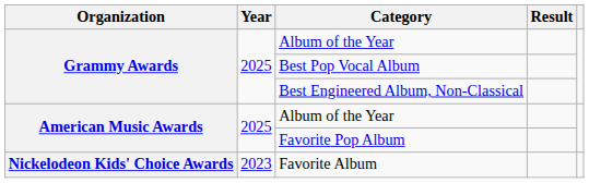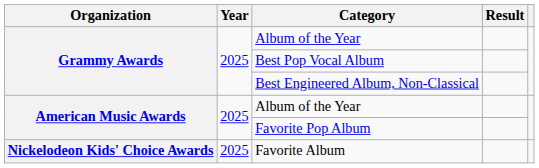Favorite Album | Year: 2023 -> 2025
